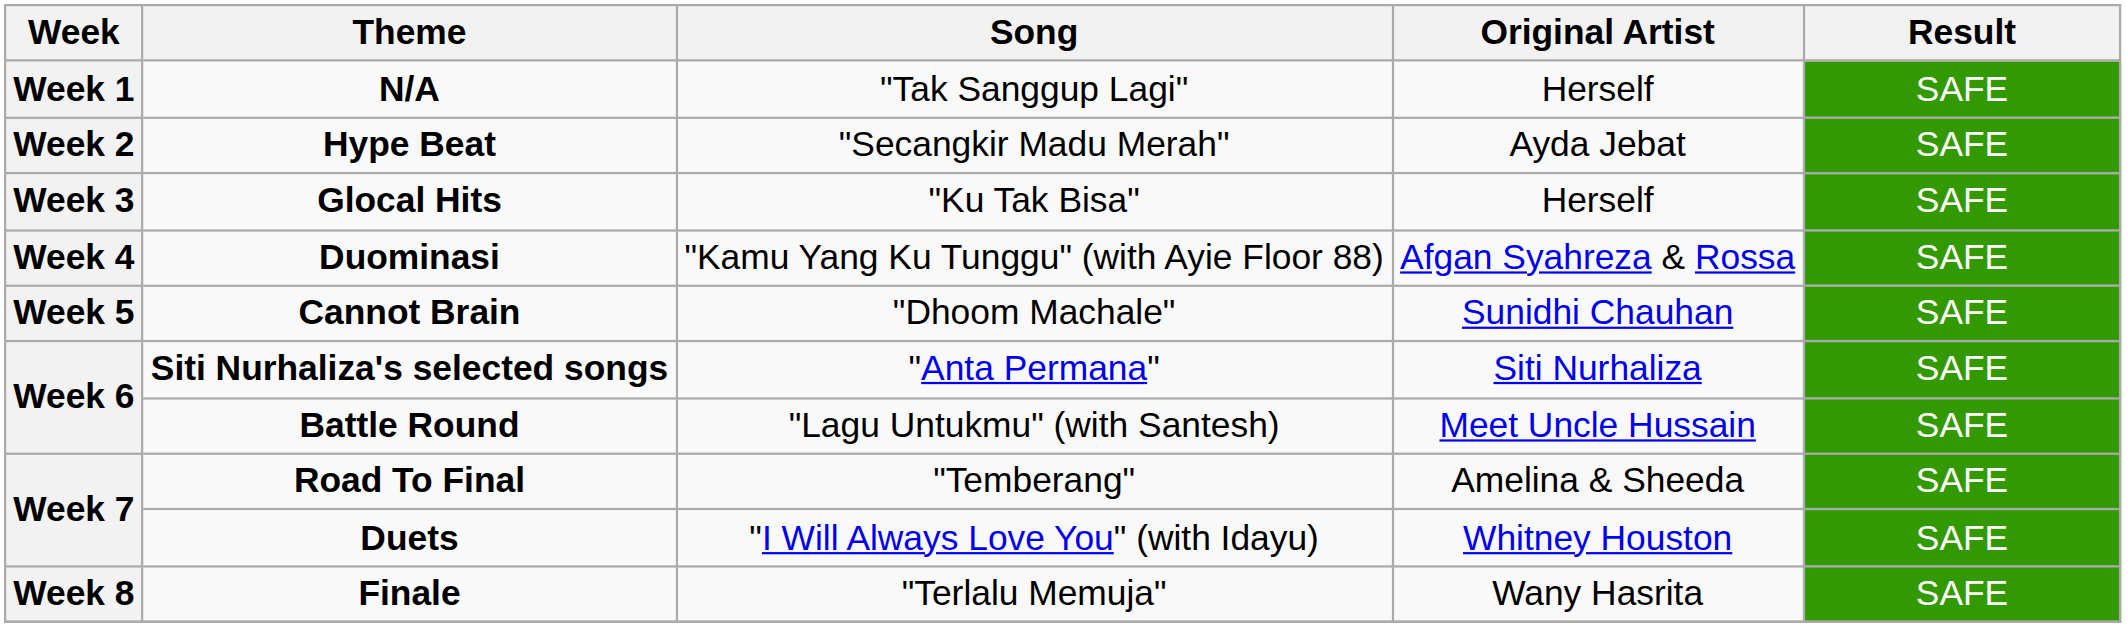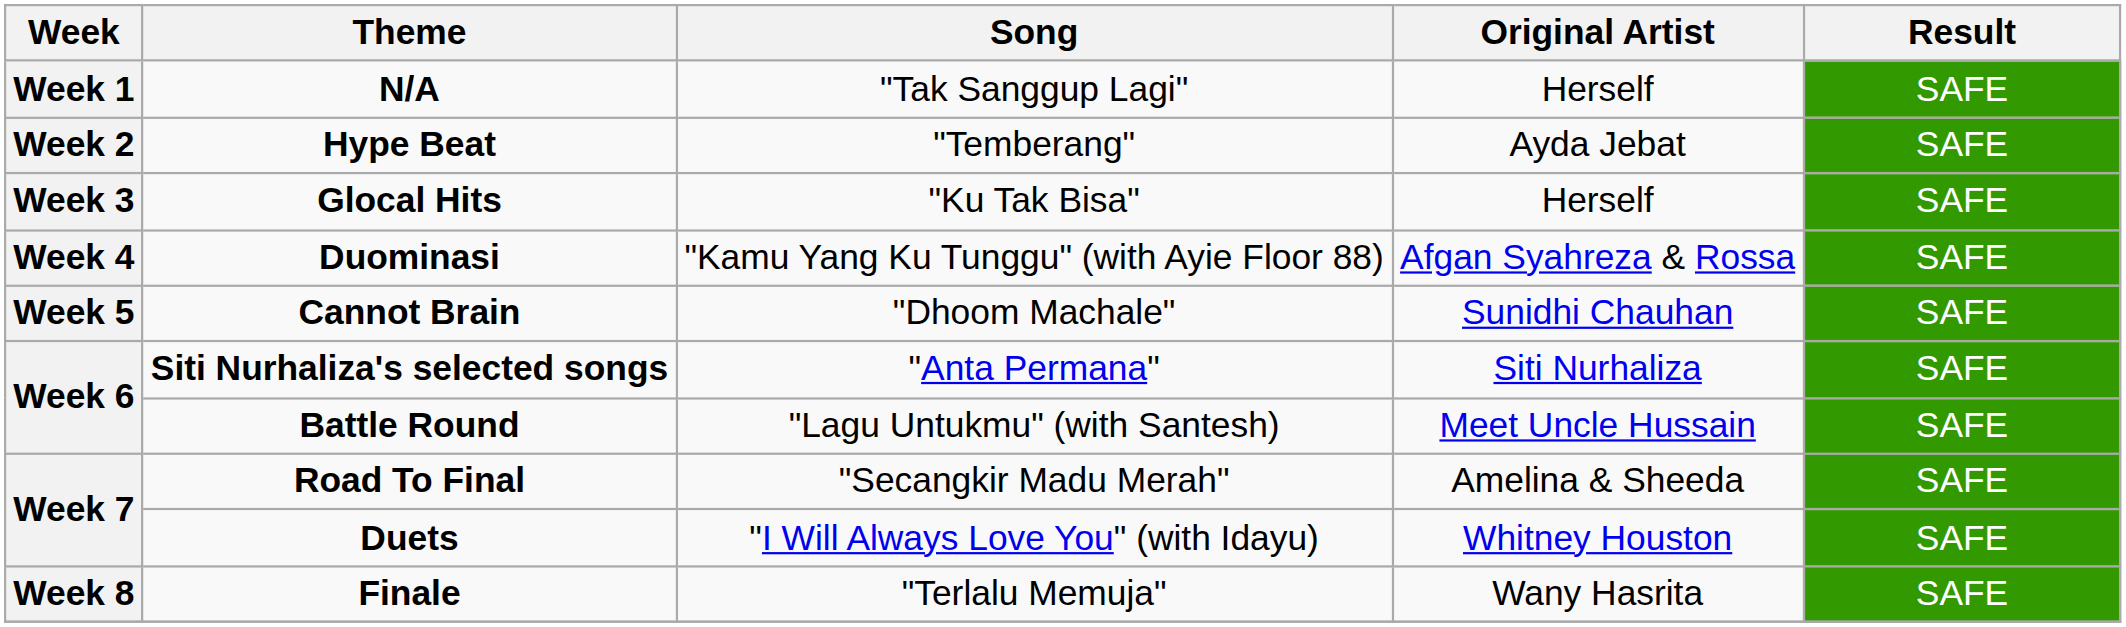Hype Beat | Song: "Secangkir Madu Merah" -> "Temberang"
Road To Final | Song: "Temberang" -> "Secangkir Madu Merah"
